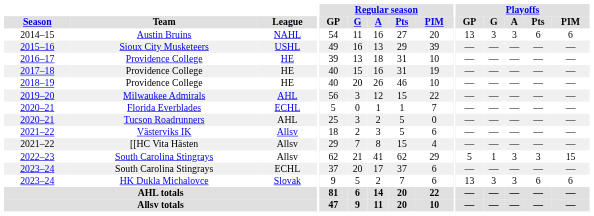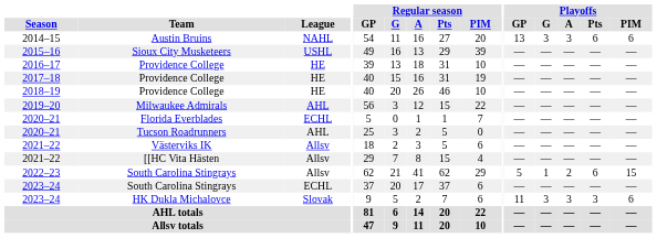2022–23 | Playoffs / A: 3 -> 2
2022–23 | Playoffs / Pts: 3 -> 6
2023–24 / HK Dukla Michalovce | Playoffs / GP: 13 -> 11
2023–24 / HK Dukla Michalovce | Playoffs / Pts: 6 -> 3
